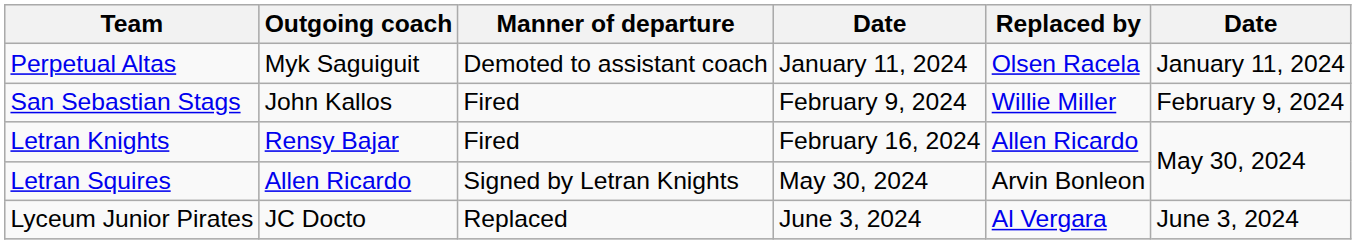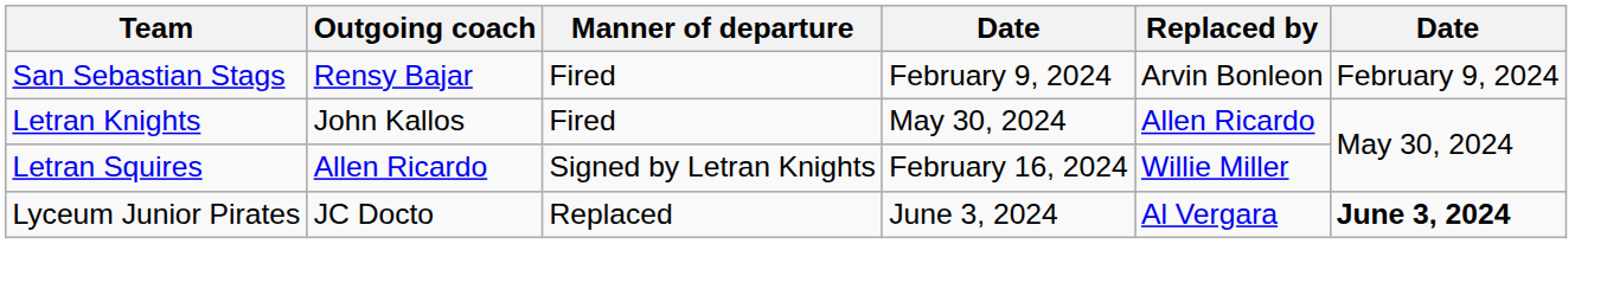- row: Perpetual Altas | Myk Saguiguit | Demoted to assistant coach | January 11, 2024 | Olsen Racela | January 11, 2024
San Sebastian Stags | Outgoing coach: John Kallos -> Rensy Bajar
San Sebastian Stags | Replaced by: Willie Miller -> Arvin Bonleon
Letran Knights | Outgoing coach: Rensy Bajar -> John Kallos
Letran Knights | column 4: February 16, 2024 -> May 30, 2024
Letran Squires | column 4: May 30, 2024 -> February 16, 2024
Letran Squires | Replaced by: Arvin Bonleon -> Willie Miller
Lyceum Junior Pirates | column 6: normal -> bold
